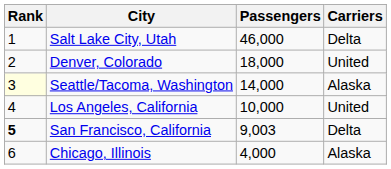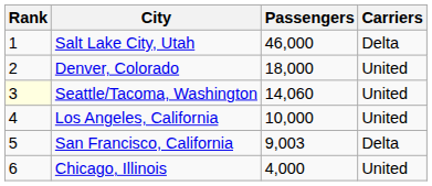Seattle/Tacoma, Washington | Passengers: 14,000 -> 14,060
Seattle/Tacoma, Washington | Carriers: Alaska -> United
San Francisco, California | Rank: bold -> normal
Chicago, Illinois | Carriers: Alaska -> United
